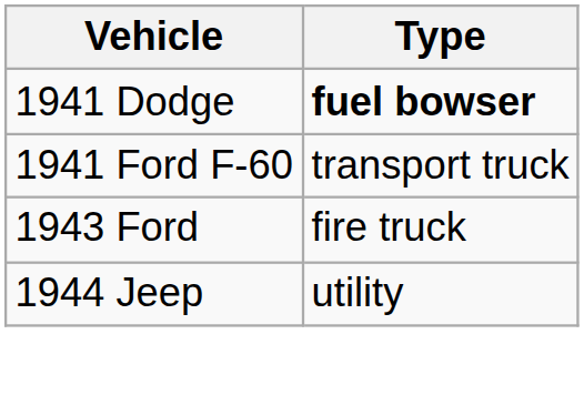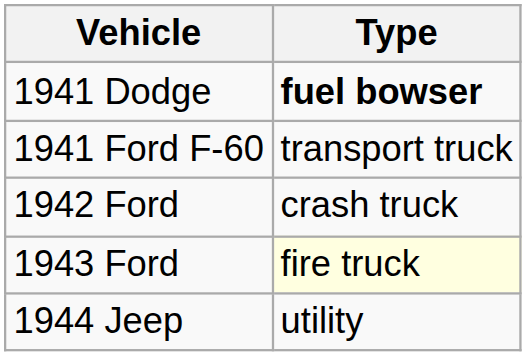+ row: 1942 Ford | crash truck
1943 Ford | Type: no background -> lightyellow background
